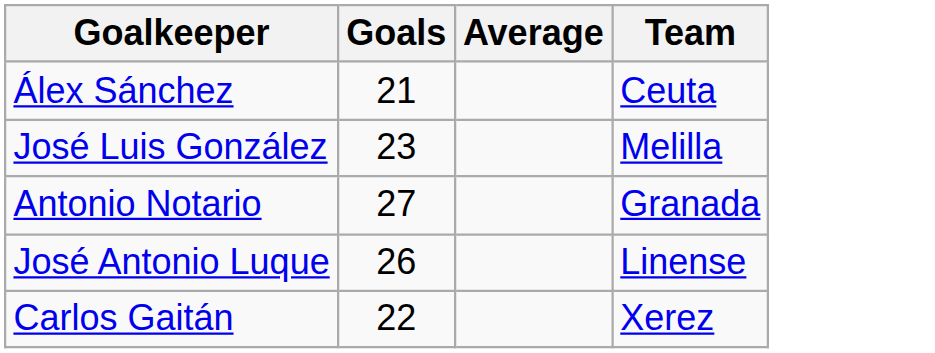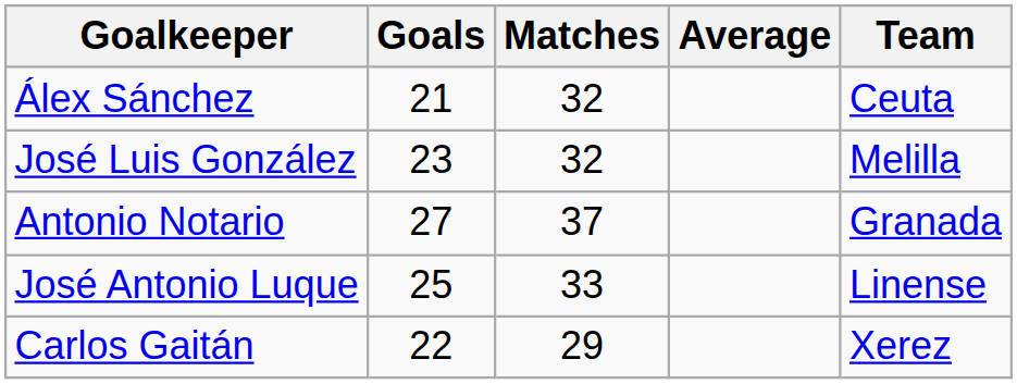+ column: Matches | 32 | 32 | 37 | 33 | 29
José Antonio Luque | Goals: 26 -> 25
